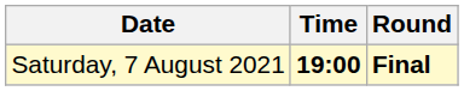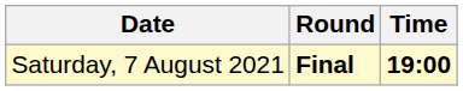columns swapped: Time <-> Round
